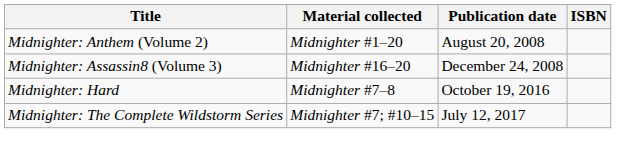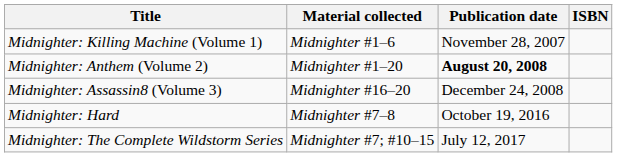+ row: Midnighter: Killing Machine (Volume 1) | Midnighter #1–6 | November 28, 2007
Midnighter: Anthem (Volume 2) | Publication date: normal -> bold
